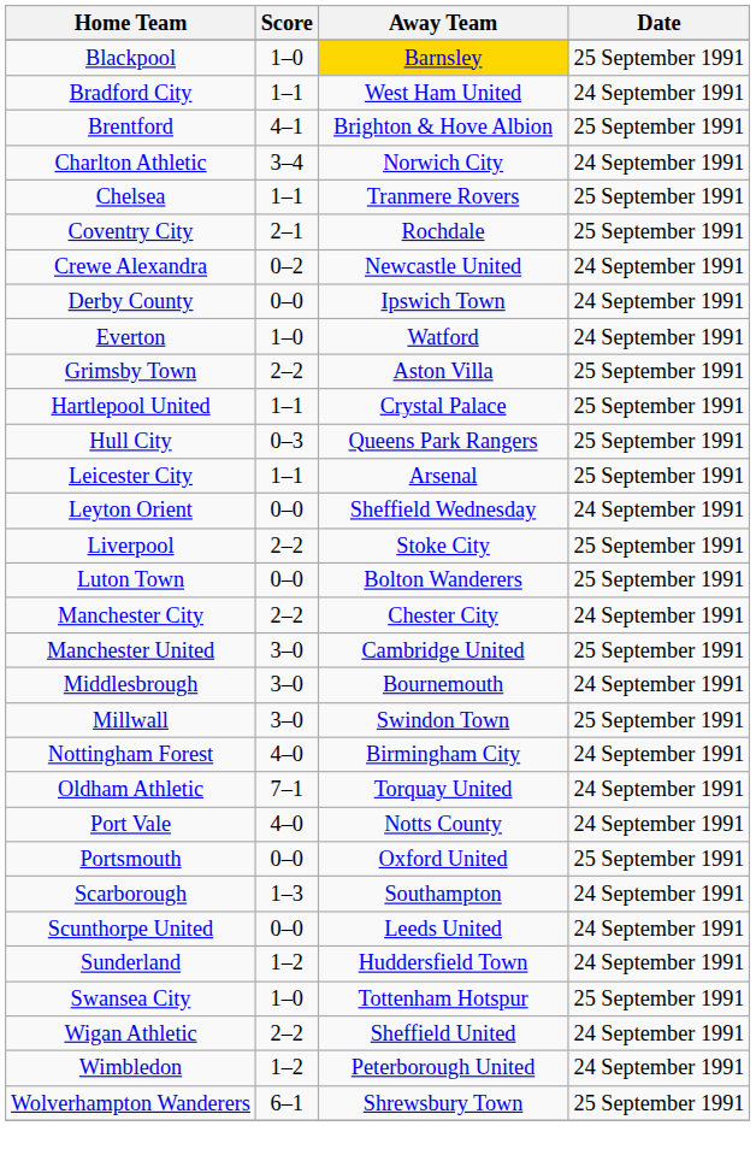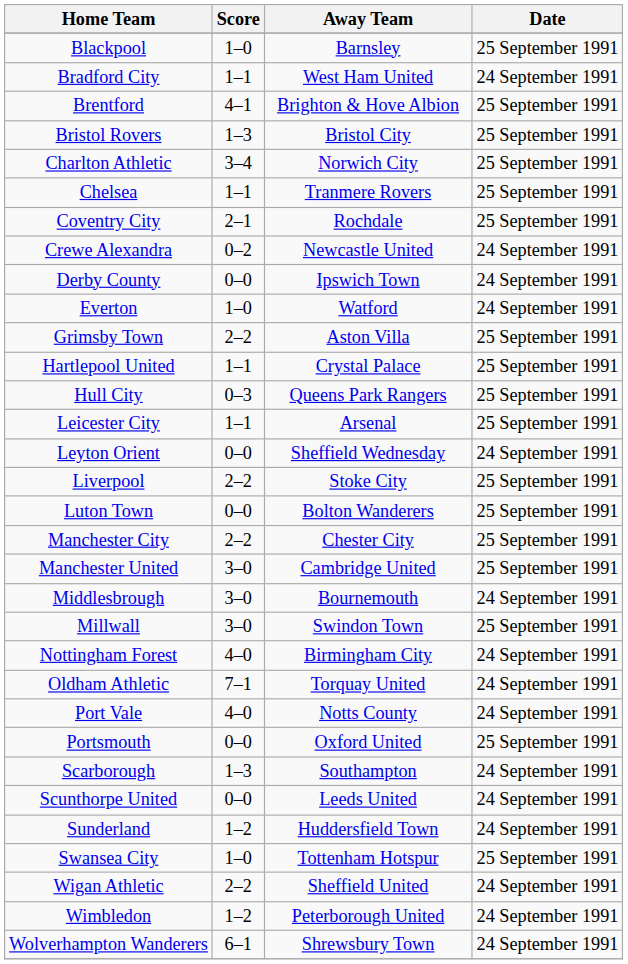Blackpool | Away Team: gold background -> no background
+ row: Bristol Rovers | 1–3 | Bristol City | 25 September 1991
Charlton Athletic | Date: 24 September 1991 -> 25 September 1991
Manchester City | Date: 24 September 1991 -> 25 September 1991
Wolverhampton Wanderers | Date: 25 September 1991 -> 24 September 1991
